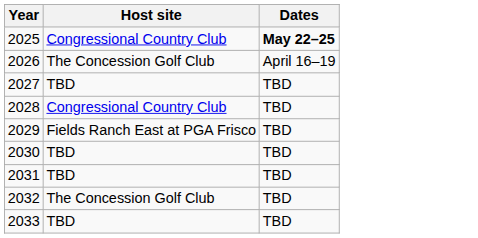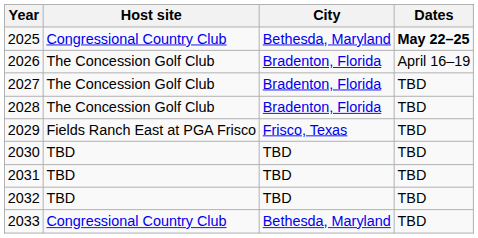+ column: City | Bethesda, Maryland | Bradenton, Florida | Bradenton, Florida | Bradenton, Florida | Frisco, Texas | TBD | TBD | TBD | Bethesda, Maryland
2027 | Host site: TBD -> The Concession Golf Club
2028 | Host site: Congressional Country Club -> The Concession Golf Club
2032 | Host site: The Concession Golf Club -> TBD
2033 | Host site: TBD -> Congressional Country Club
